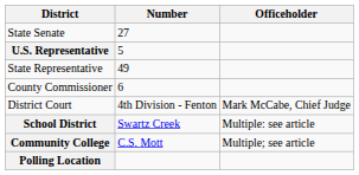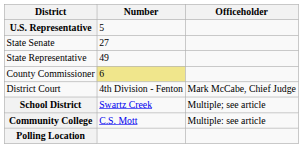rows swapped: U.S. Representative <-> State Senate
County Commissioner | Number: no background -> khaki background
School District | Officeholder: Multiple: see article -> Multiple; see article
Community College | Officeholder: Multiple; see article -> Multiple: see article
